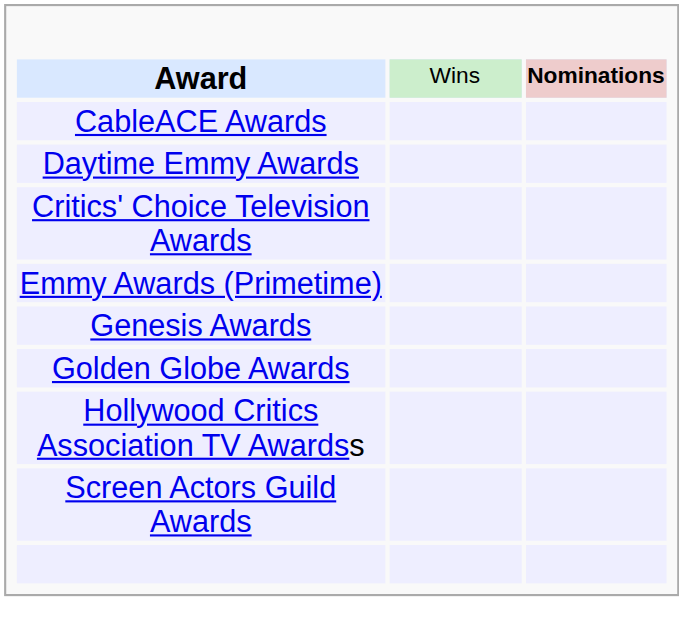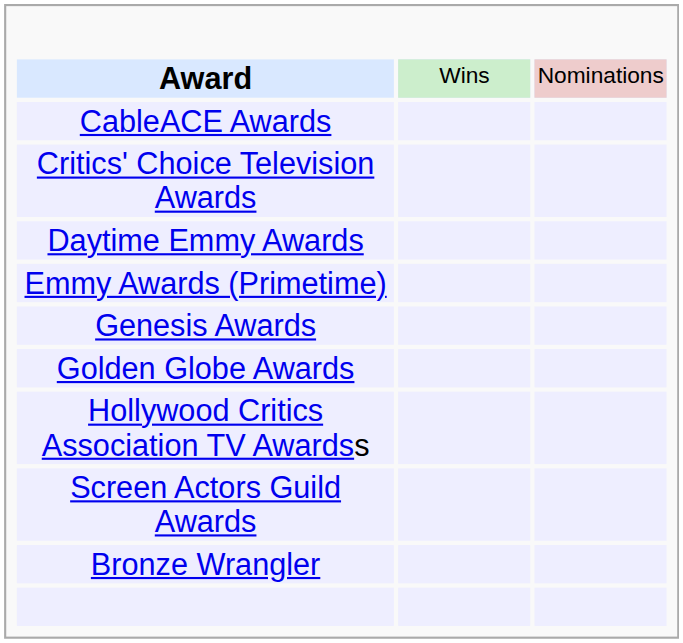Award | column 3: bold -> normal
rows swapped: Critics' Choice Television Awards <-> Daytime Emmy Awards
+ row: Bronze Wrangler
